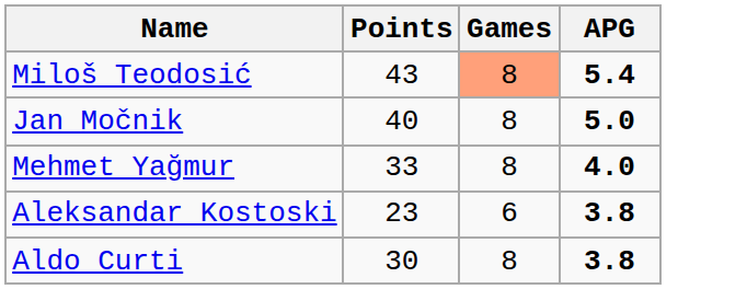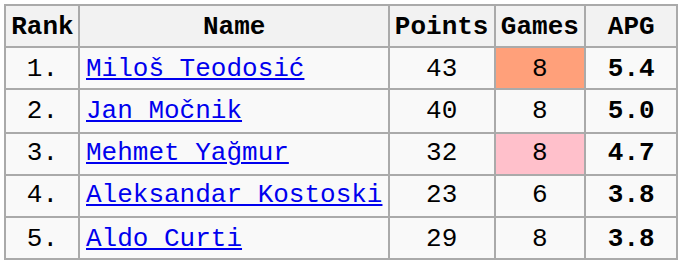+ column: Rank | 1. | 2. | 3. | 4. | 5.
Mehmet Yağmur | Points: 33 -> 32
Mehmet Yağmur | Games: no background -> pink background
Mehmet Yağmur | APG: 4.0 -> 4.7
Aldo Curti | Points: 30 -> 29
